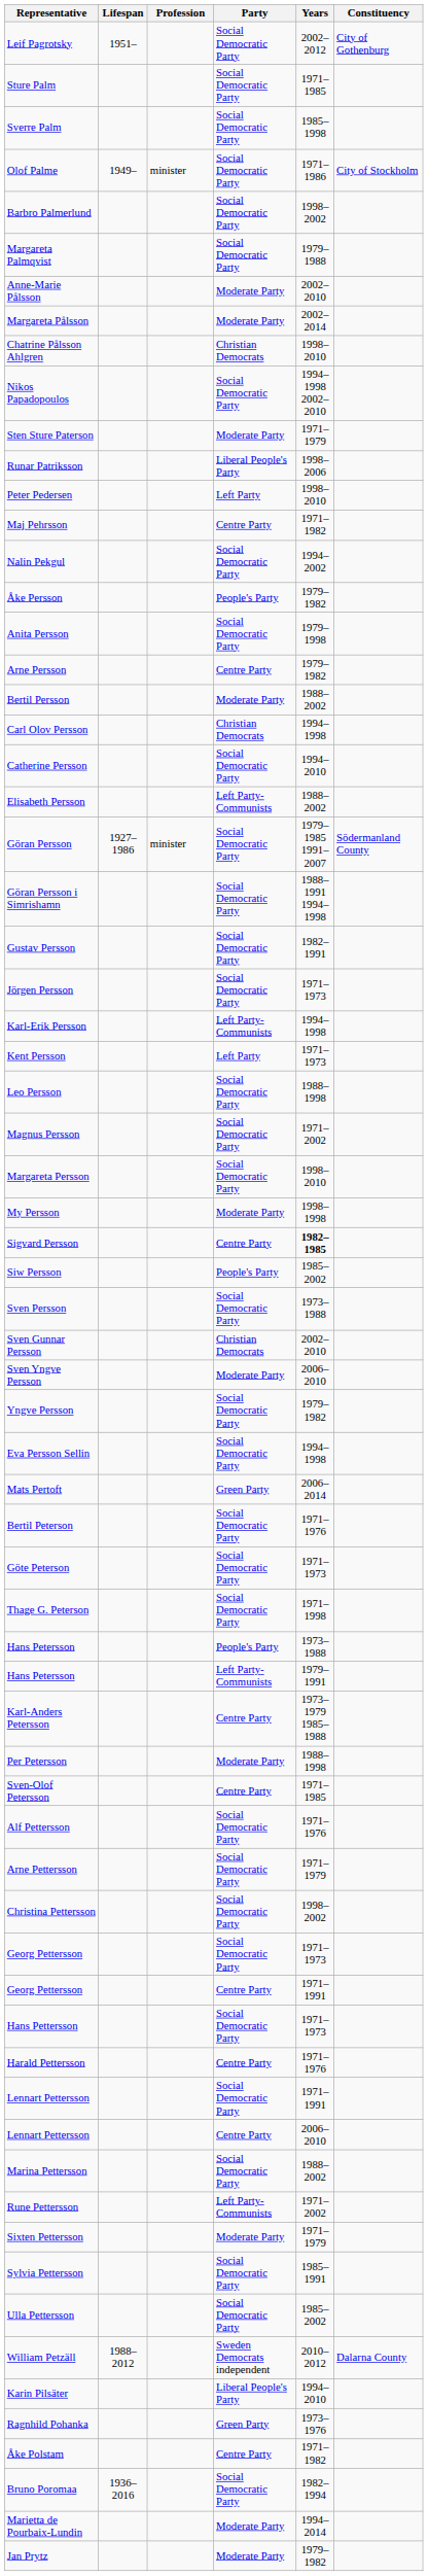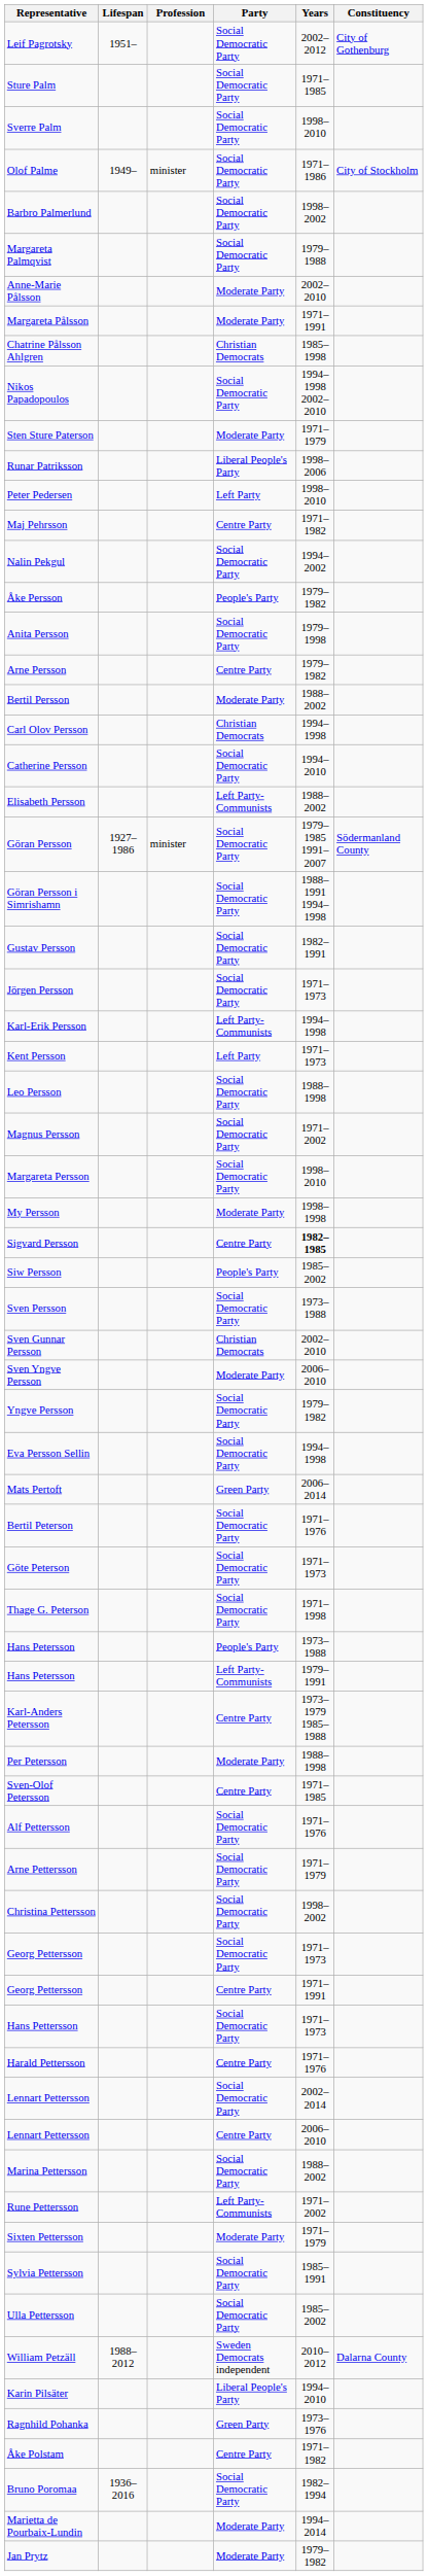Sverre Palm | Years: 1985–1998 -> 1998–2010
Margareta Pålsson | Years: 2002–2014 -> 1971–1991
Chatrine Pålsson Ahlgren | Years: 1998–2010 -> 1985–1998
Lennart Pettersson / Social Democratic Party | Years: 1971–1991 -> 2002–2014
